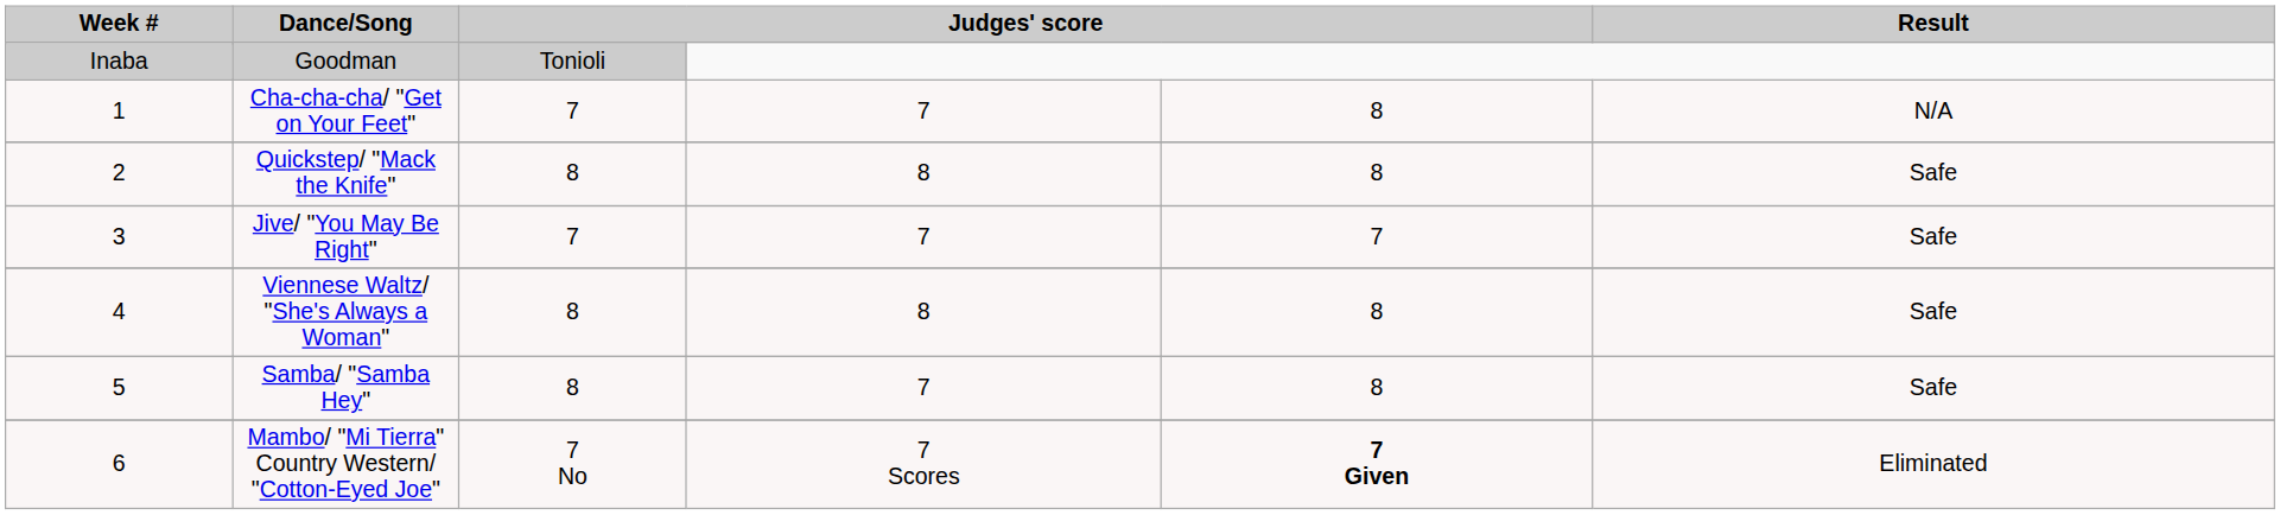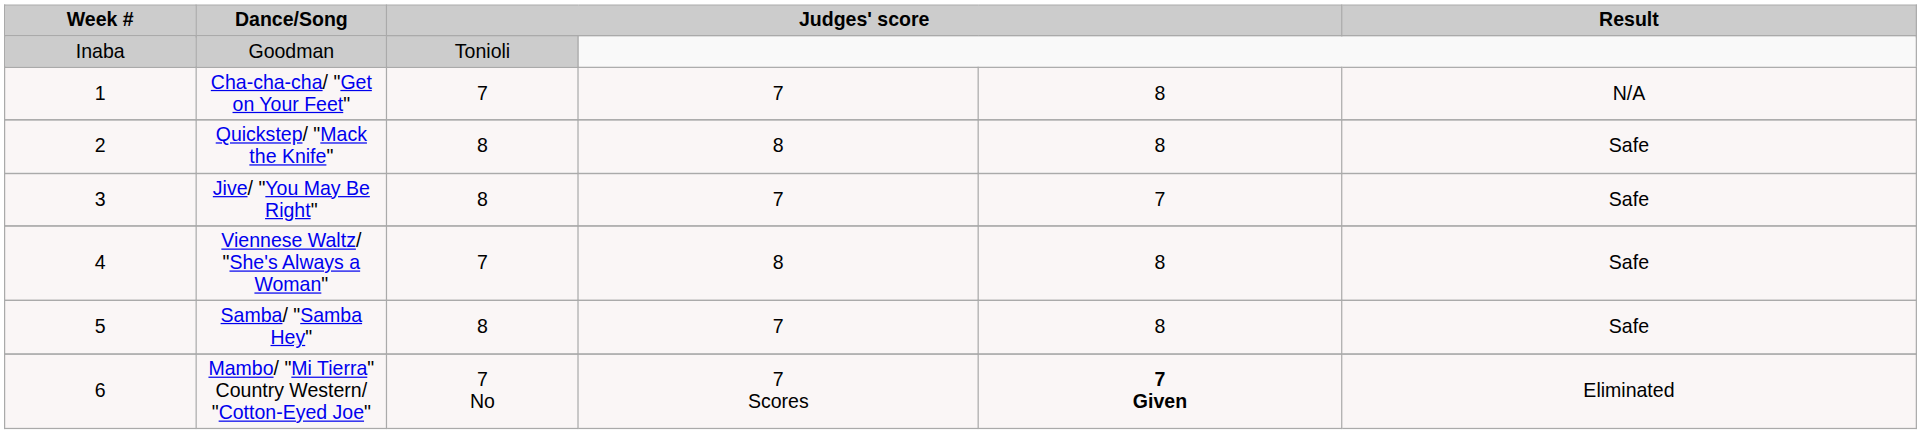Jive/ "You May Be Right" | column 3: 7 -> 8
Viennese Waltz/ "She's Always a Woman" | column 3: 8 -> 7
